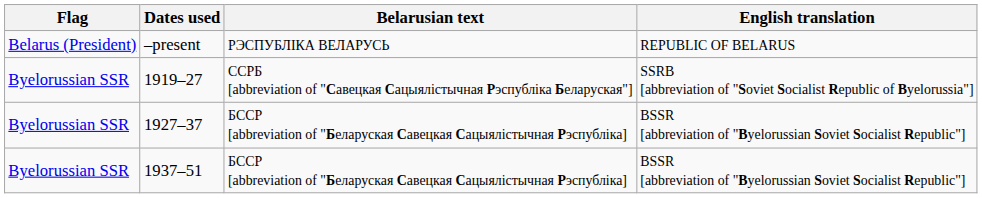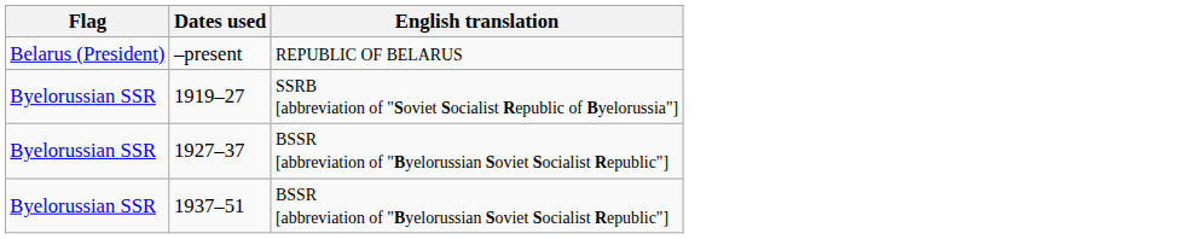- column: Belarusian text | РЭСПУБЛІКА ВЕЛАРУСЬ | CCPБ [abbreviation of "Савецкая Сацыялістычная Рэспубліка Беларуская"] | БCCP [abbreviation of "Беларуская Савецкая Сацыялістычная Рэспубліка] | БCCP [abbreviation of "Беларуская Савецкая Сацыялістычная Рэспубліка]
